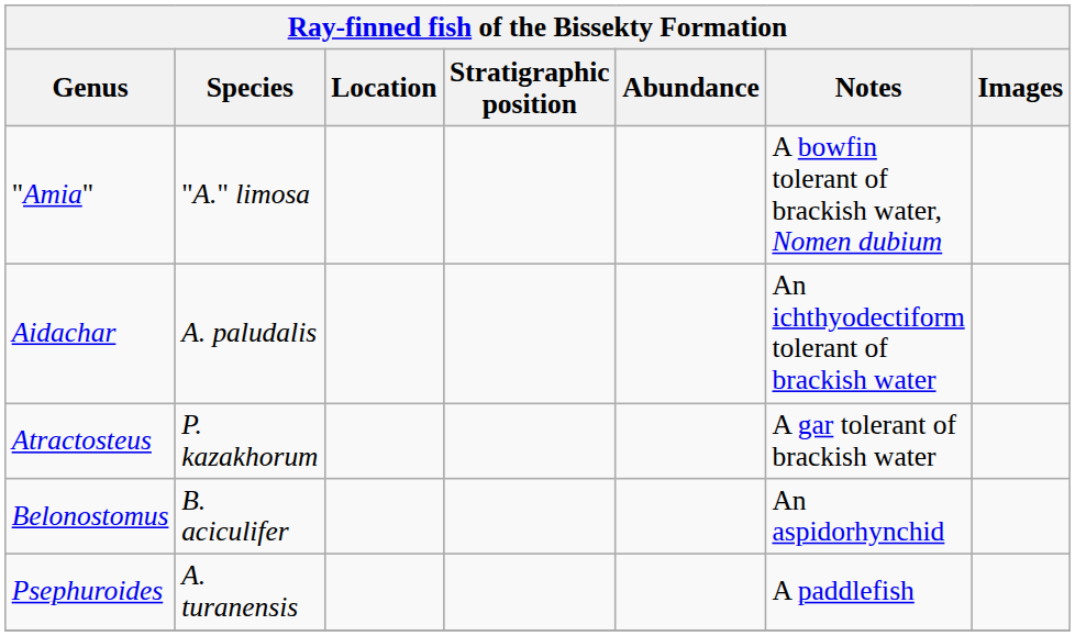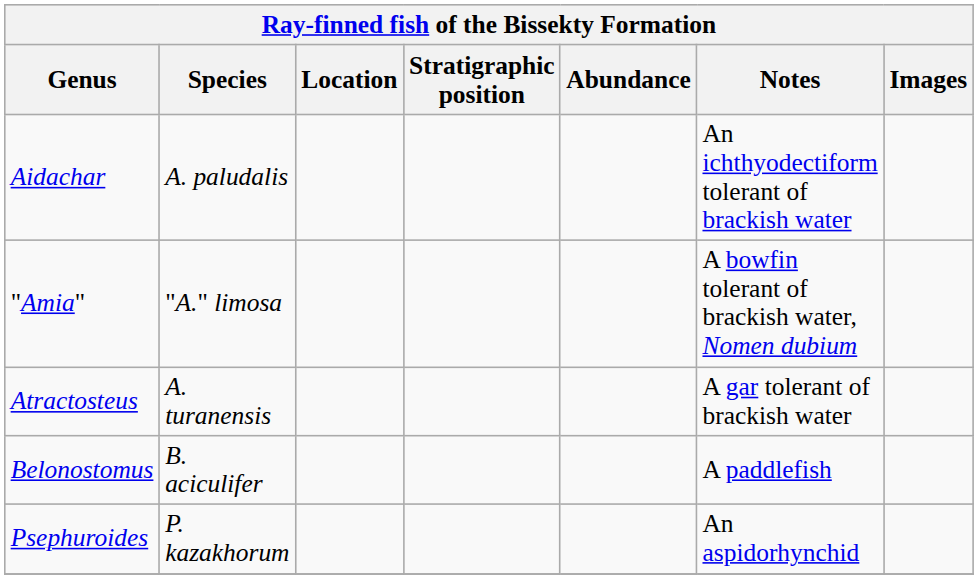rows swapped: Aidachar <-> "Amia"
Atractosteus | Species: P. kazakhorum -> A. turanensis
Belonostomus | Notes: An aspidorhynchid -> A paddlefish
Psephuroides | Species: A. turanensis -> P. kazakhorum
Psephuroides | Notes: A paddlefish -> An aspidorhynchid
